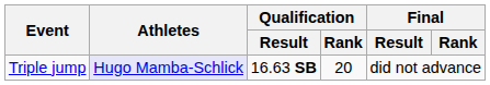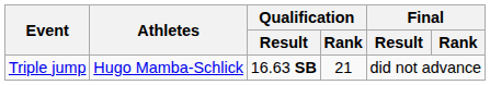Triple jump | Athletes: lavender background -> no background
Triple jump | Qualification / Rank: 20 -> 21
